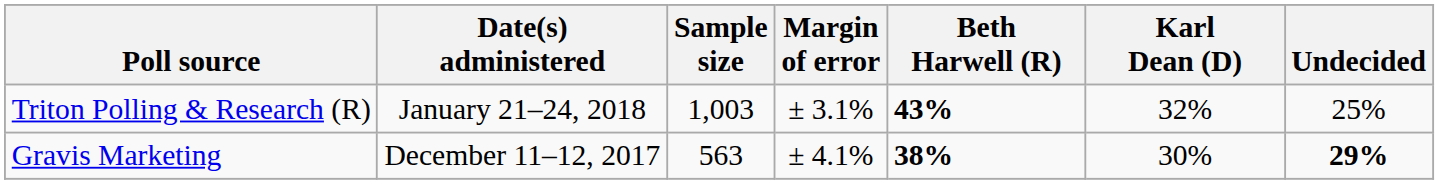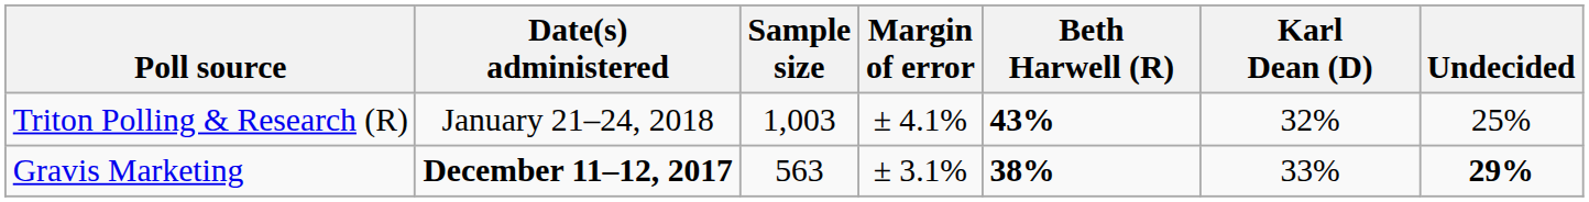Triton Polling & Research (R) | Margin of error: ± 3.1% -> ± 4.1%
Gravis Marketing | Date(s) administered: normal -> bold
Gravis Marketing | Margin of error: ± 4.1% -> ± 3.1%
Gravis Marketing | Karl Dean (D): 30% -> 33%
